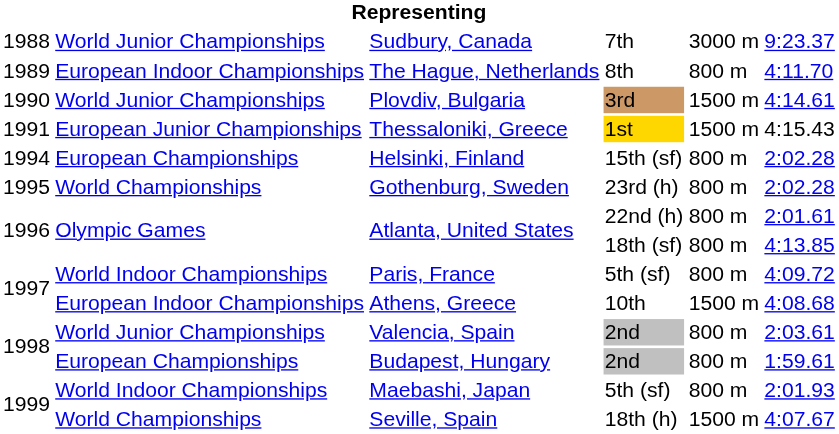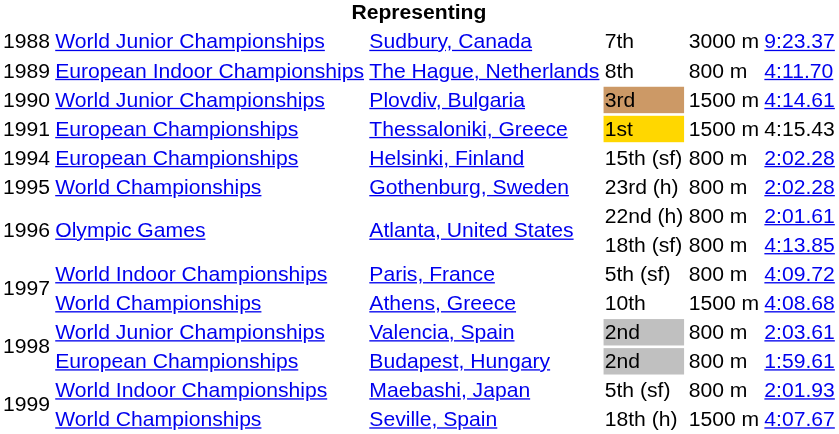Thessaloniki, Greece | column 2: European Junior Championships -> European Championships
Athens, Greece | column 2: European Indoor Championships -> World Championships
